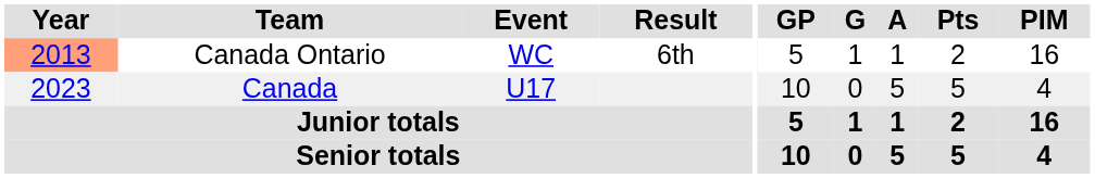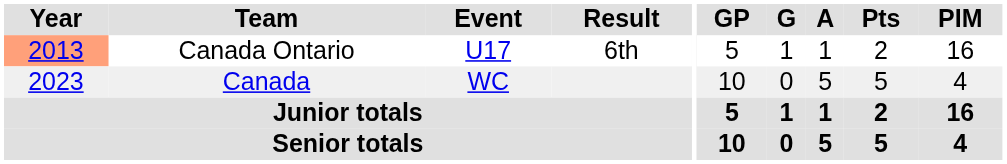Canada Ontario | Event: WC -> U17
Canada | Event: U17 -> WC
